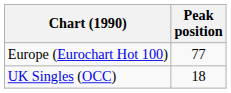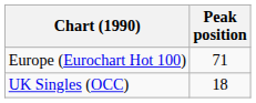Europe (Eurochart Hot 100) | Peak position: 77 -> 71
